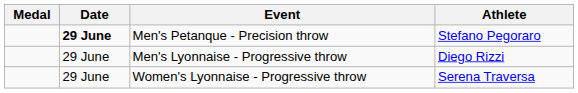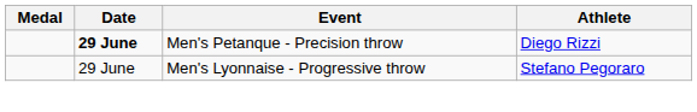Men's Petanque - Precision throw | Athlete: Stefano Pegoraro -> Diego Rizzi
Men's Lyonnaise - Progressive throw | Athlete: Diego Rizzi -> Stefano Pegoraro
- row: 29 June | Women's Lyonnaise - Progressive throw | Serena Traversa
